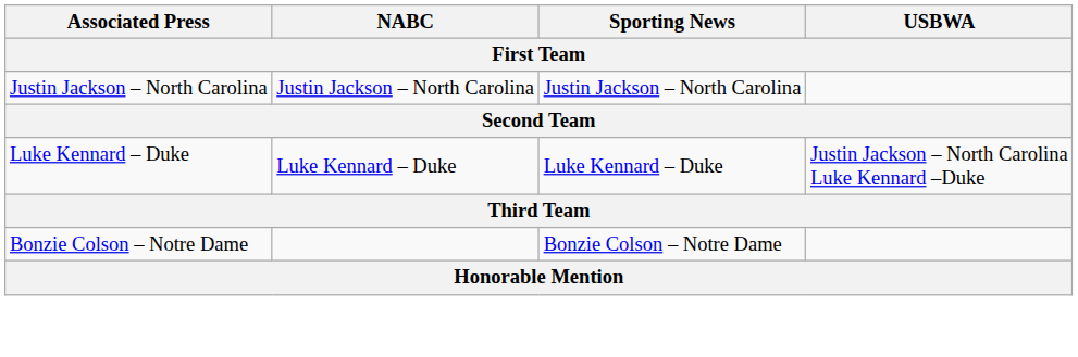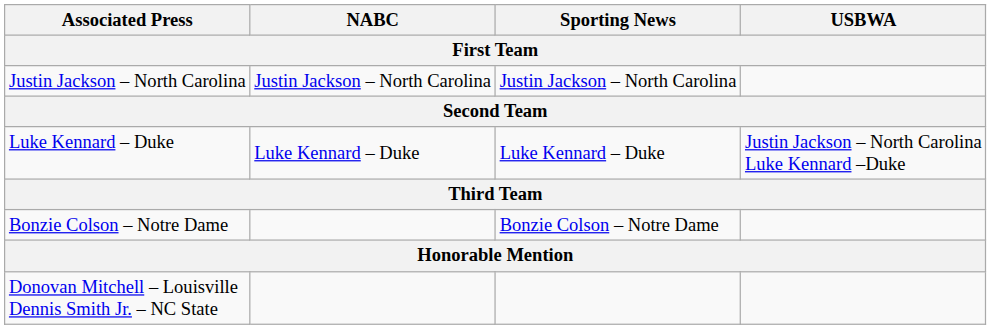+ row: Donovan Mitchell – Louisville Dennis Smith Jr. – NC State
